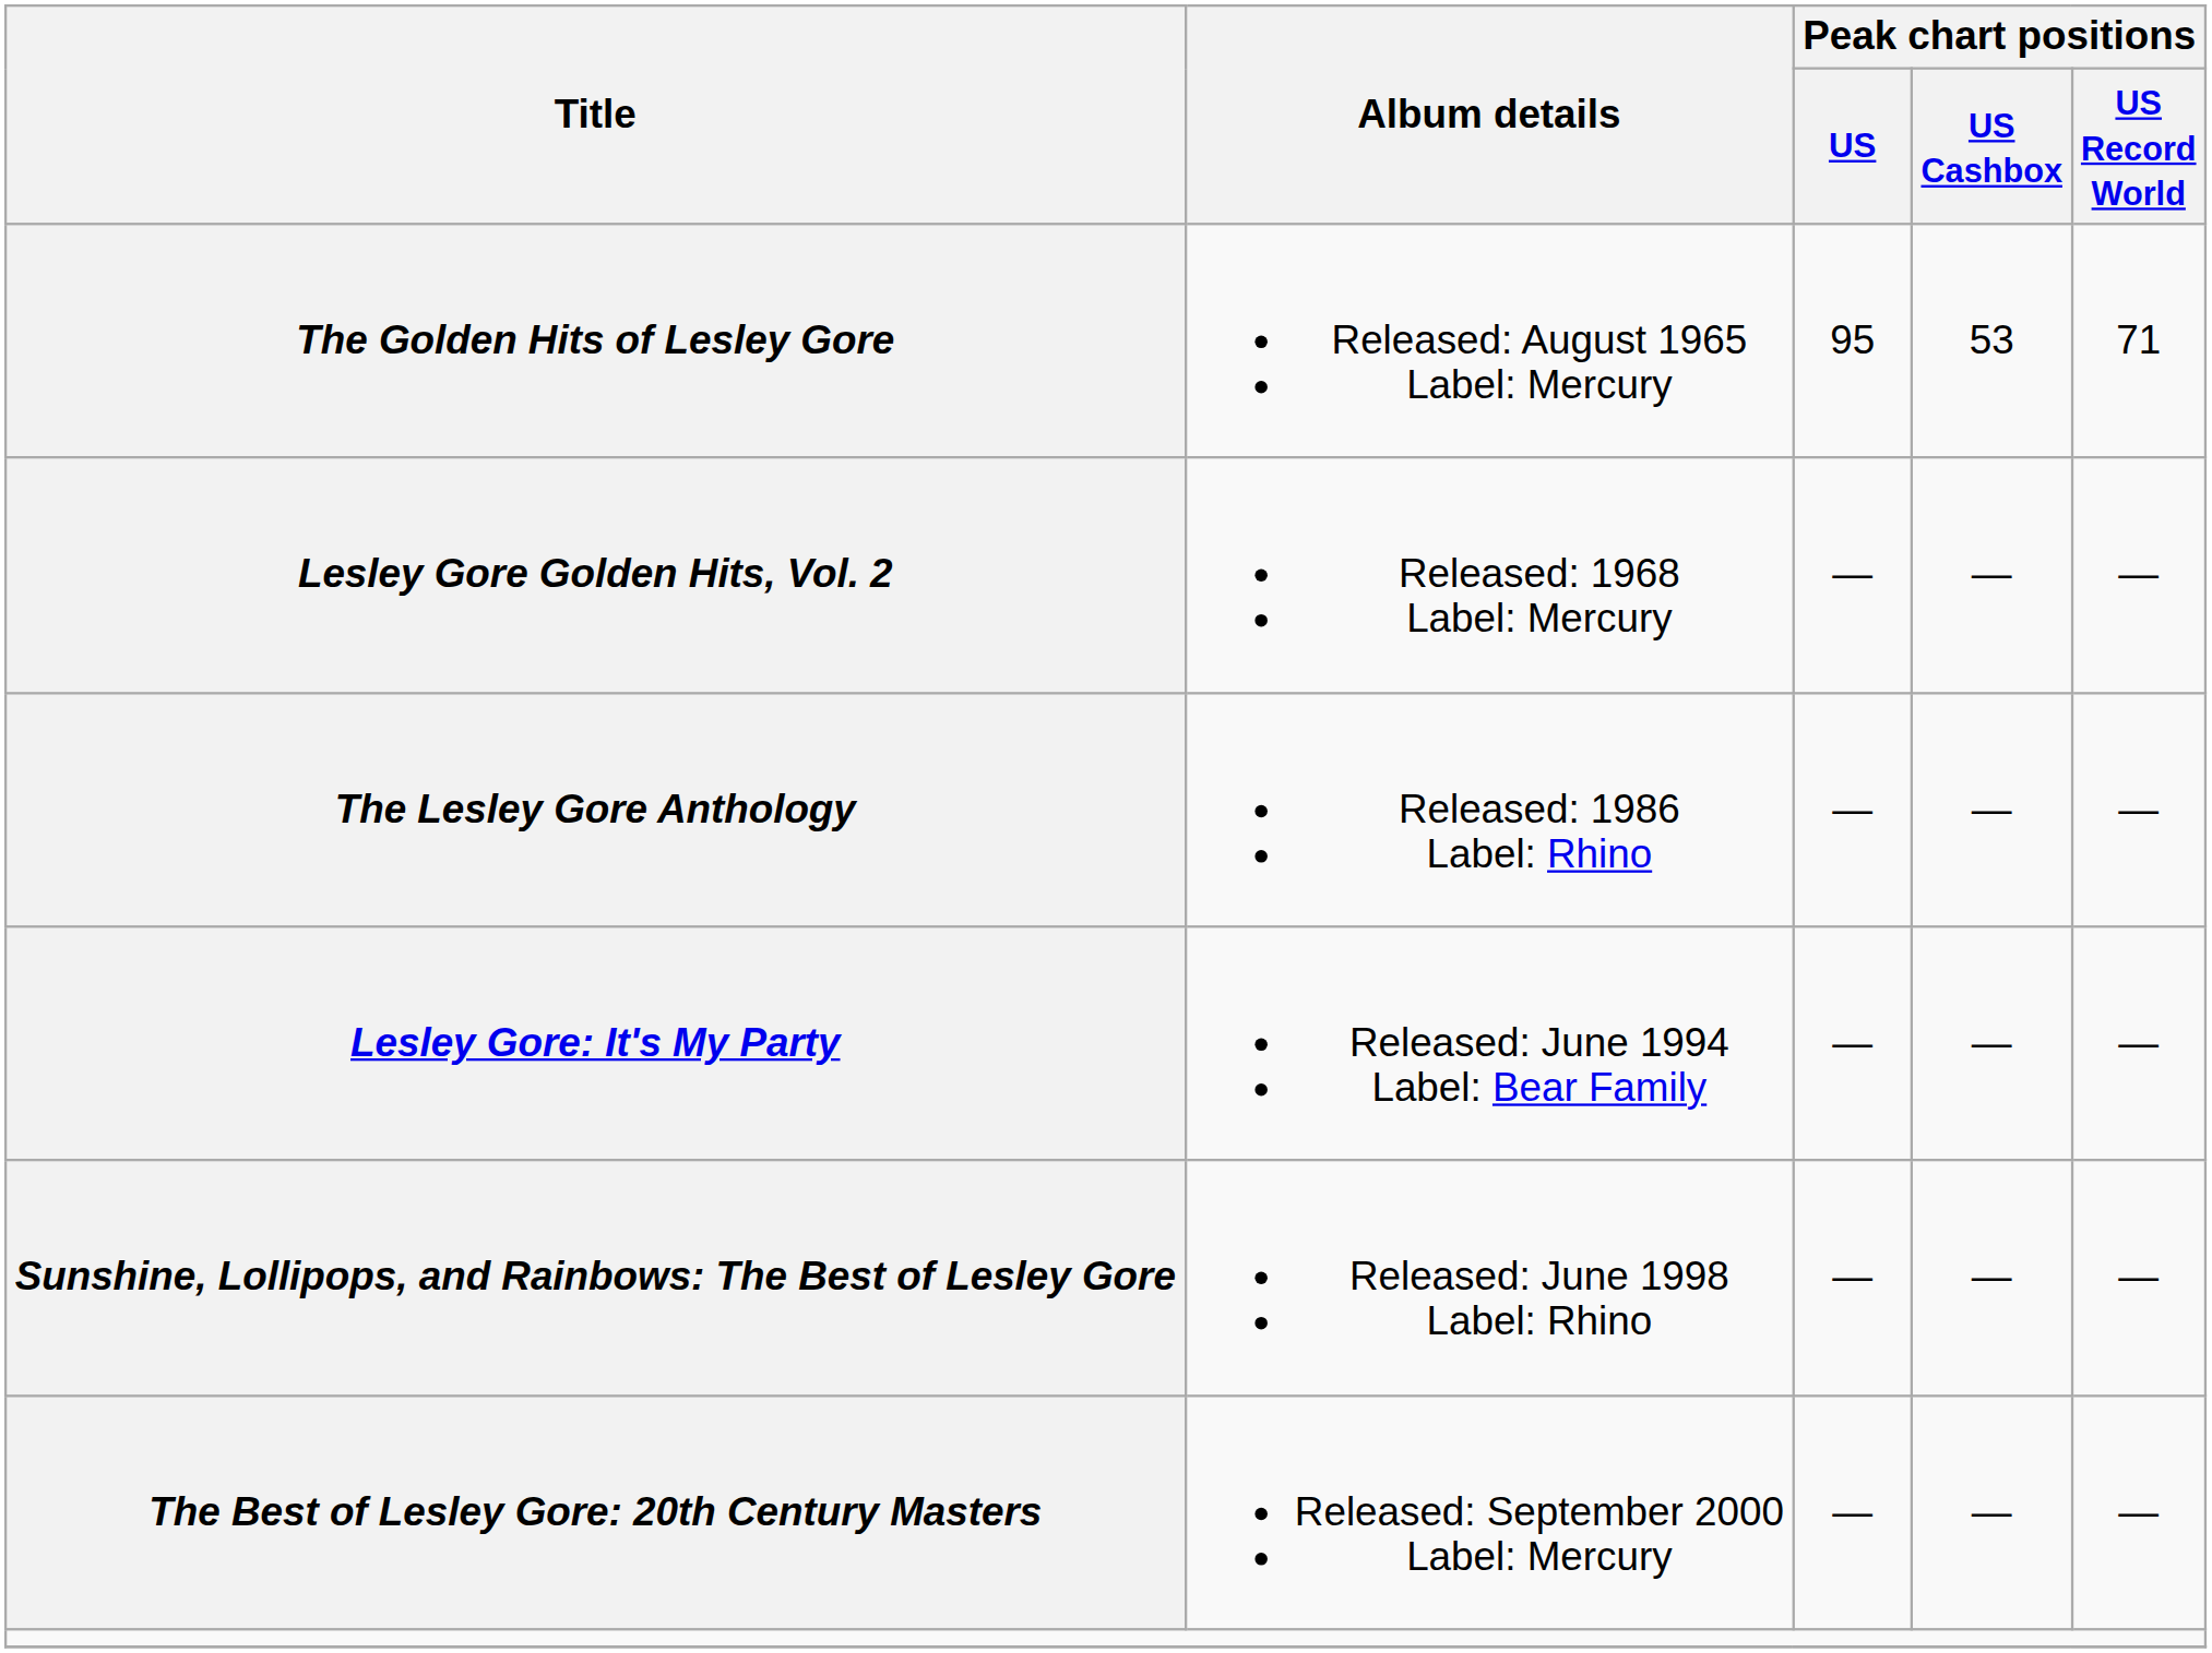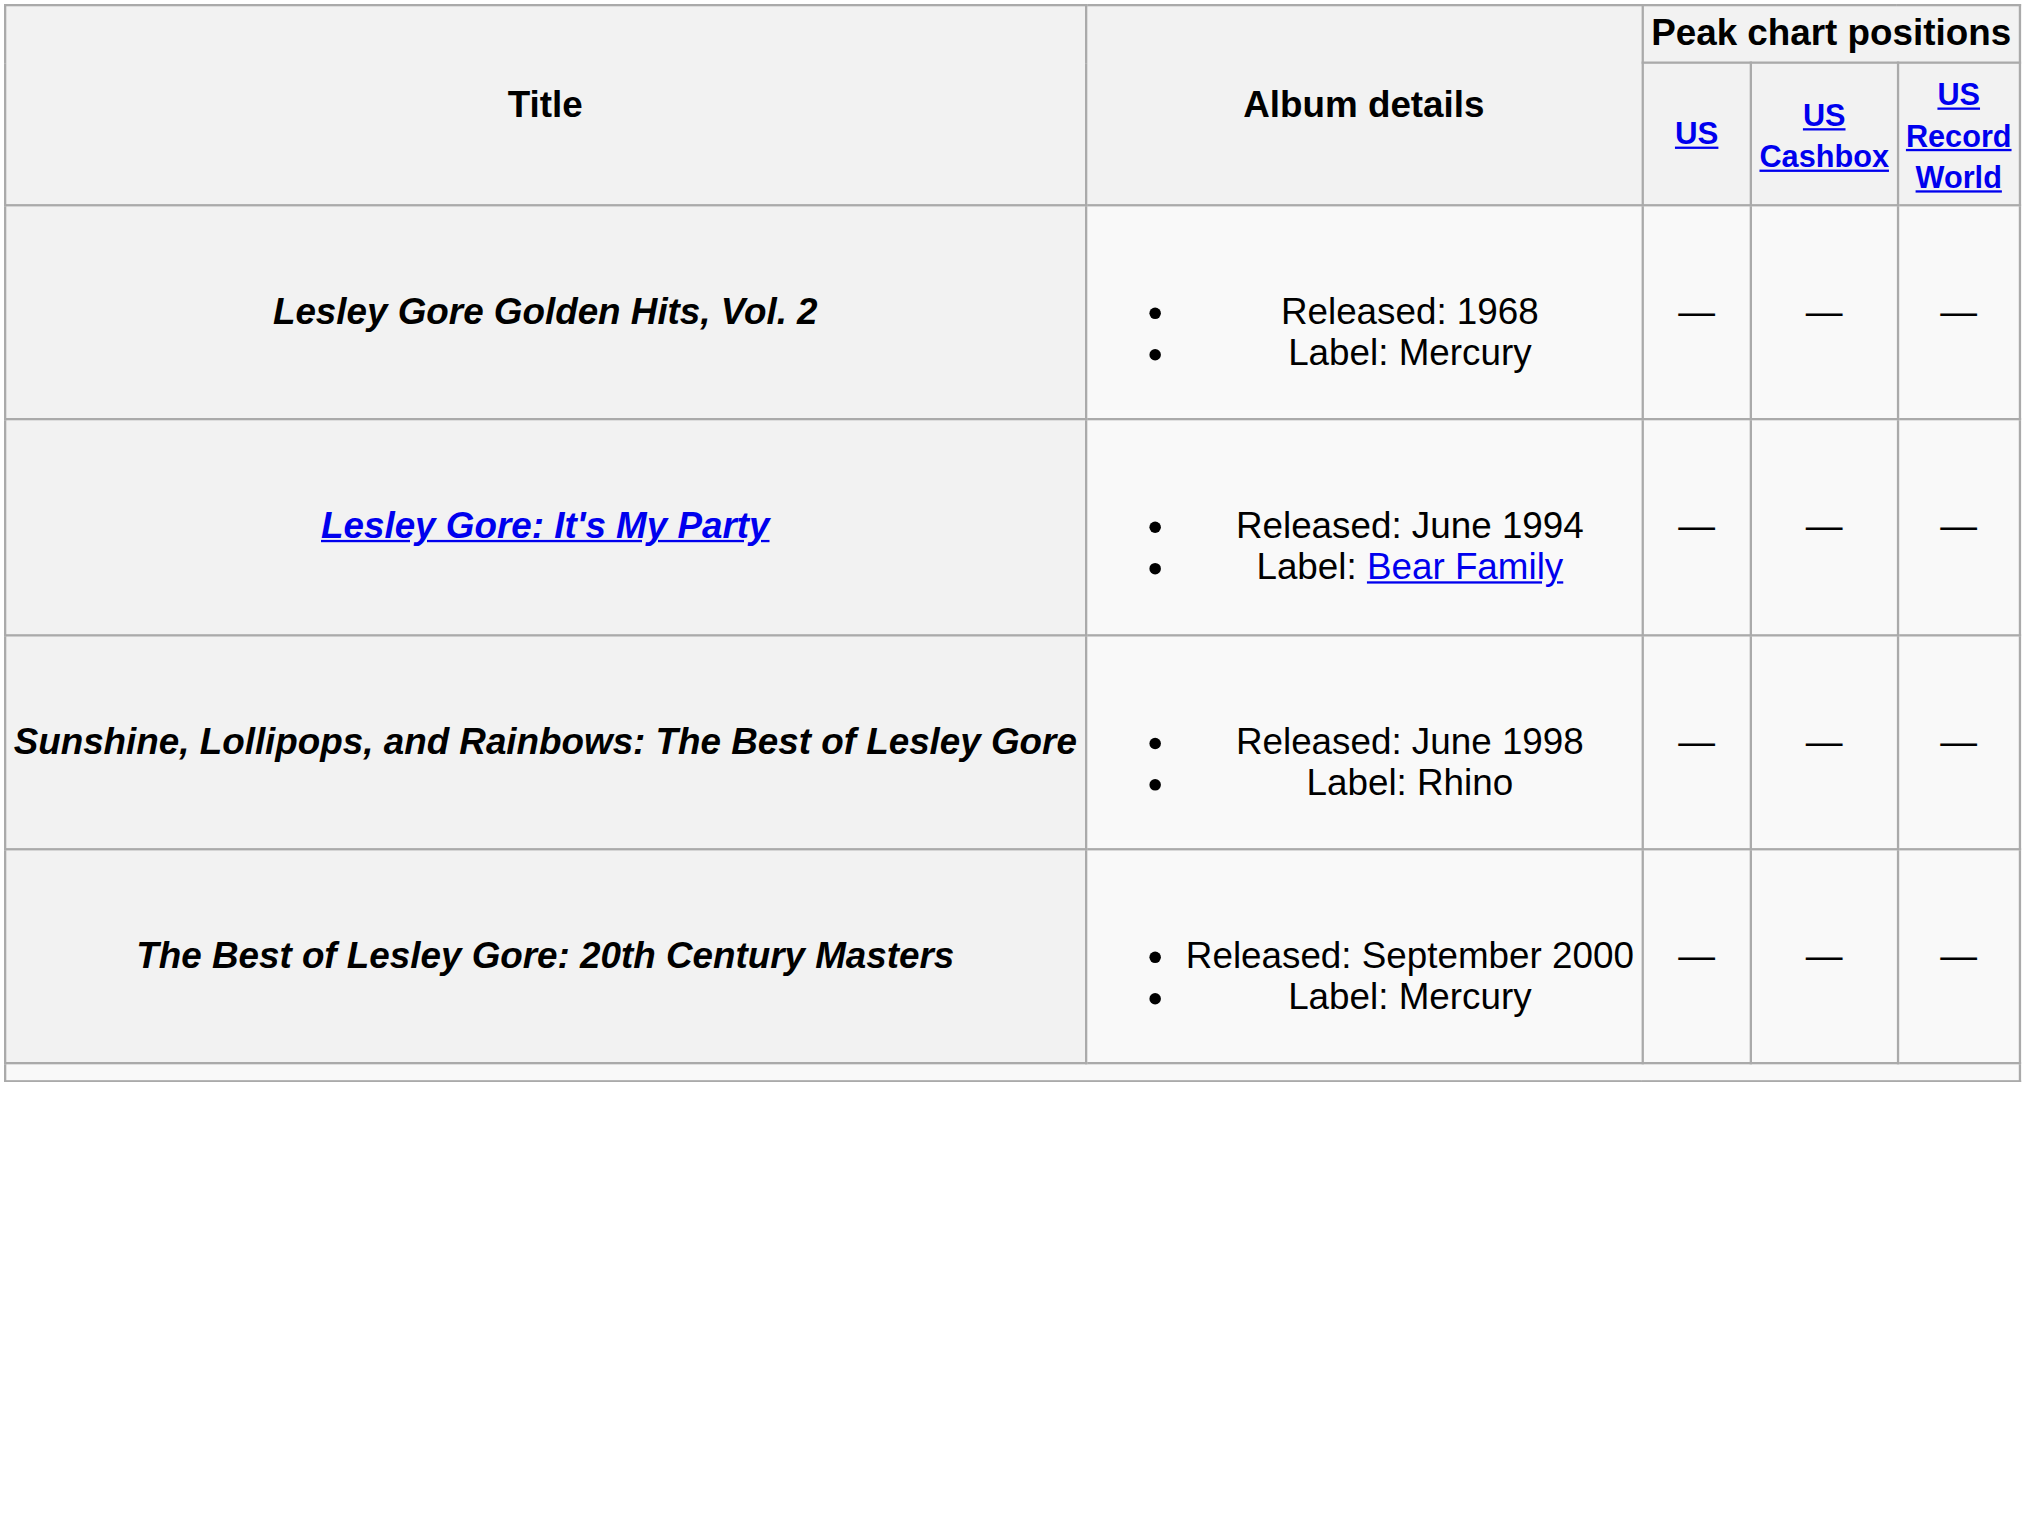- row: The Golden Hits of Lesley Gore | Released: August 1965 Label: Mercury | 95 | 53 | 71
- row: The Lesley Gore Anthology | Released: 1986 Label: Rhino | — | — | —
